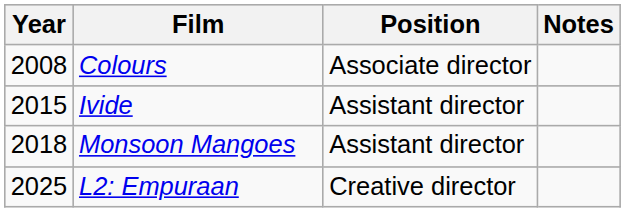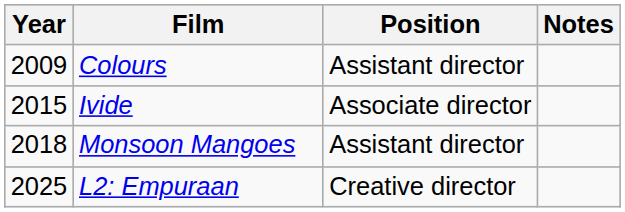Colours | Year: 2008 -> 2009
Colours | Position: Associate director -> Assistant director
Ivide | Position: Assistant director -> Associate director
